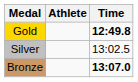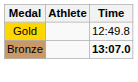Gold | Time: bold -> normal
- row: Silver | 13:02.5
